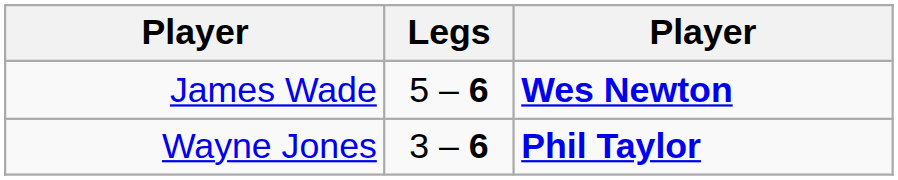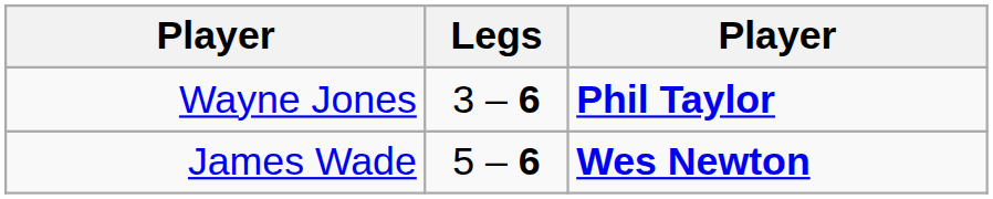rows swapped: Wayne Jones <-> James Wade
